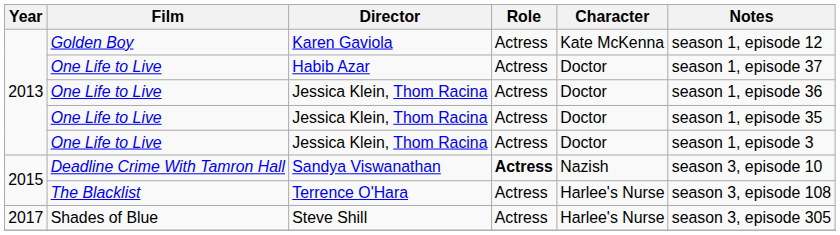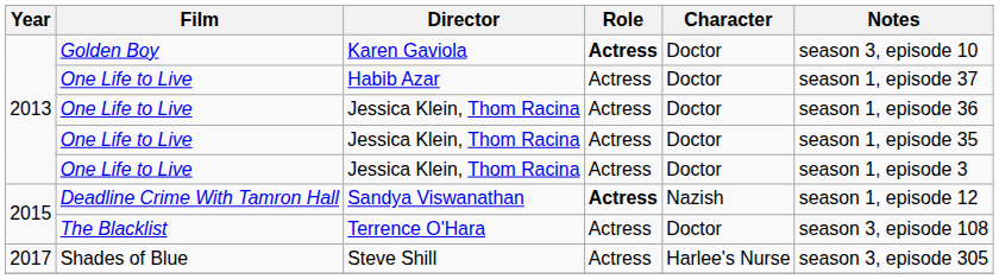Karen Gaviola | Role: normal -> bold
Karen Gaviola | Character: Kate McKenna -> Doctor
Karen Gaviola | Notes: season 1, episode 12 -> season 3, episode 10
Sandya Viswanathan | Notes: season 3, episode 10 -> season 1, episode 12
Terrence O'Hara | Character: Harlee's Nurse -> Doctor
